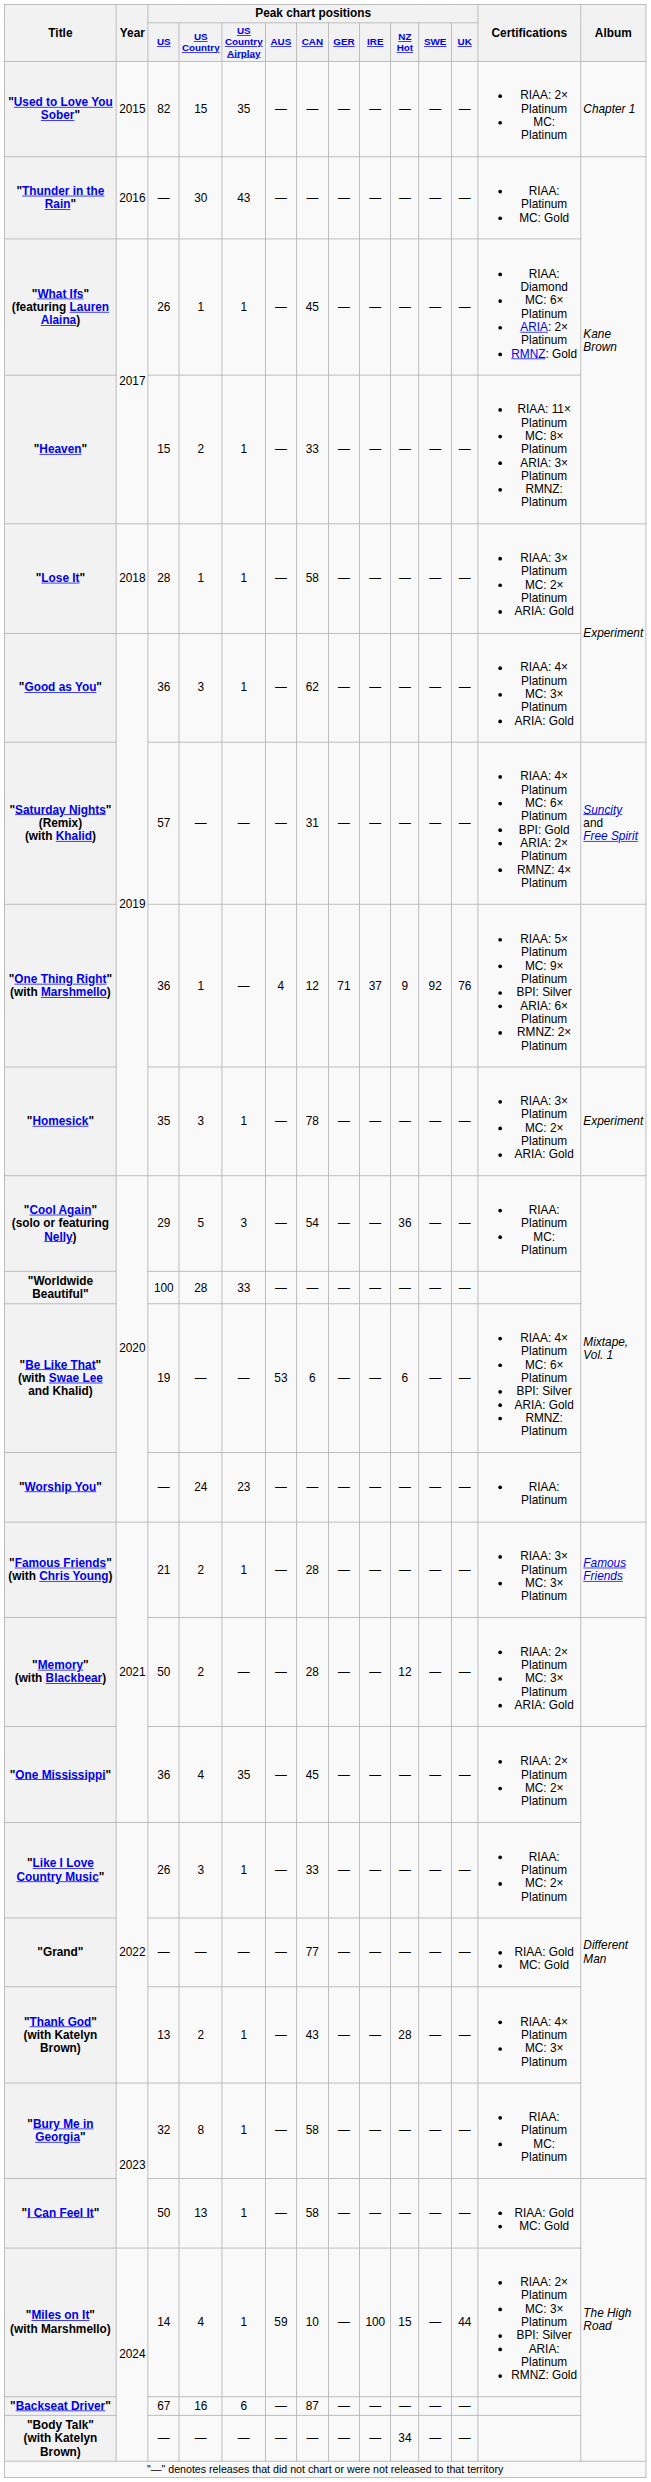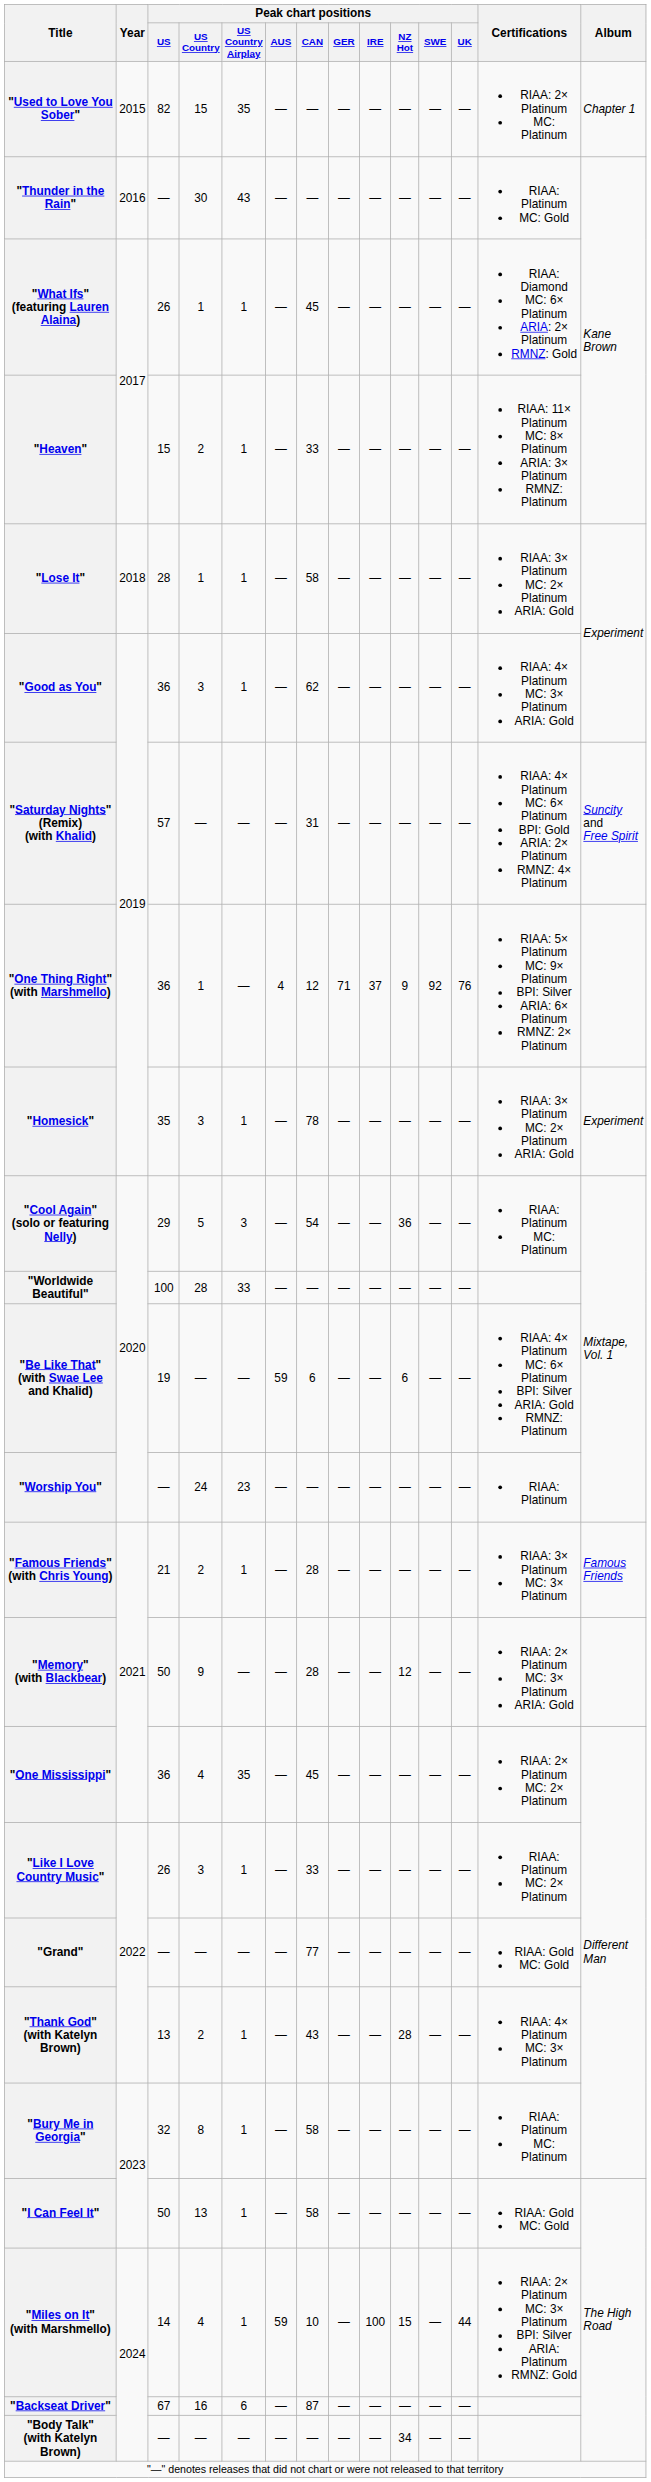"Be Like That" (with Swae Lee and Khalid) | Peak chart positions / AUS: 53 -> 59
"Memory" (with Blackbear) | Peak chart positions / US Country: 2 -> 9
